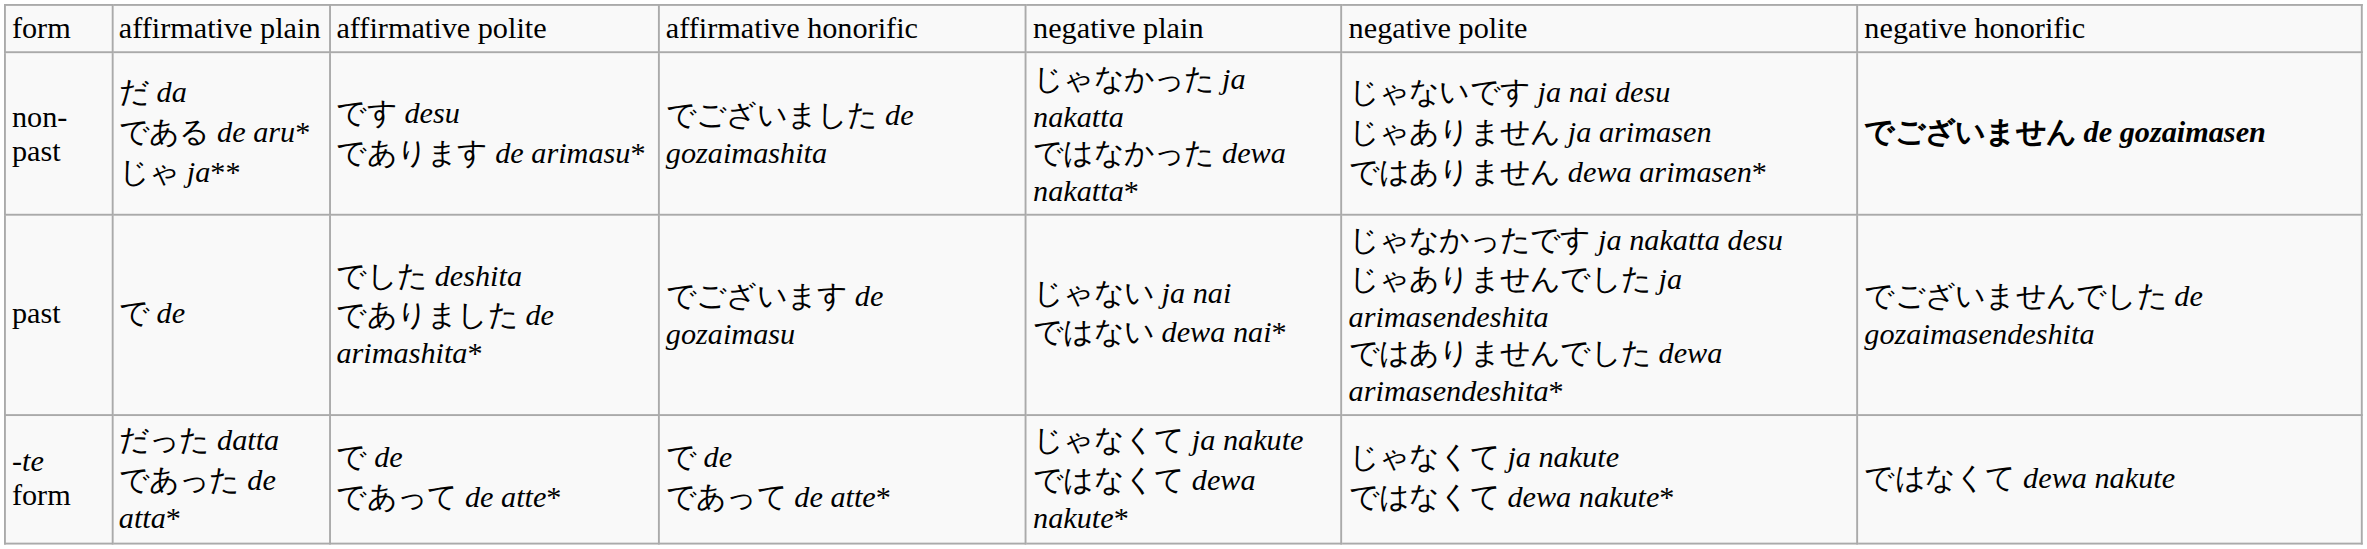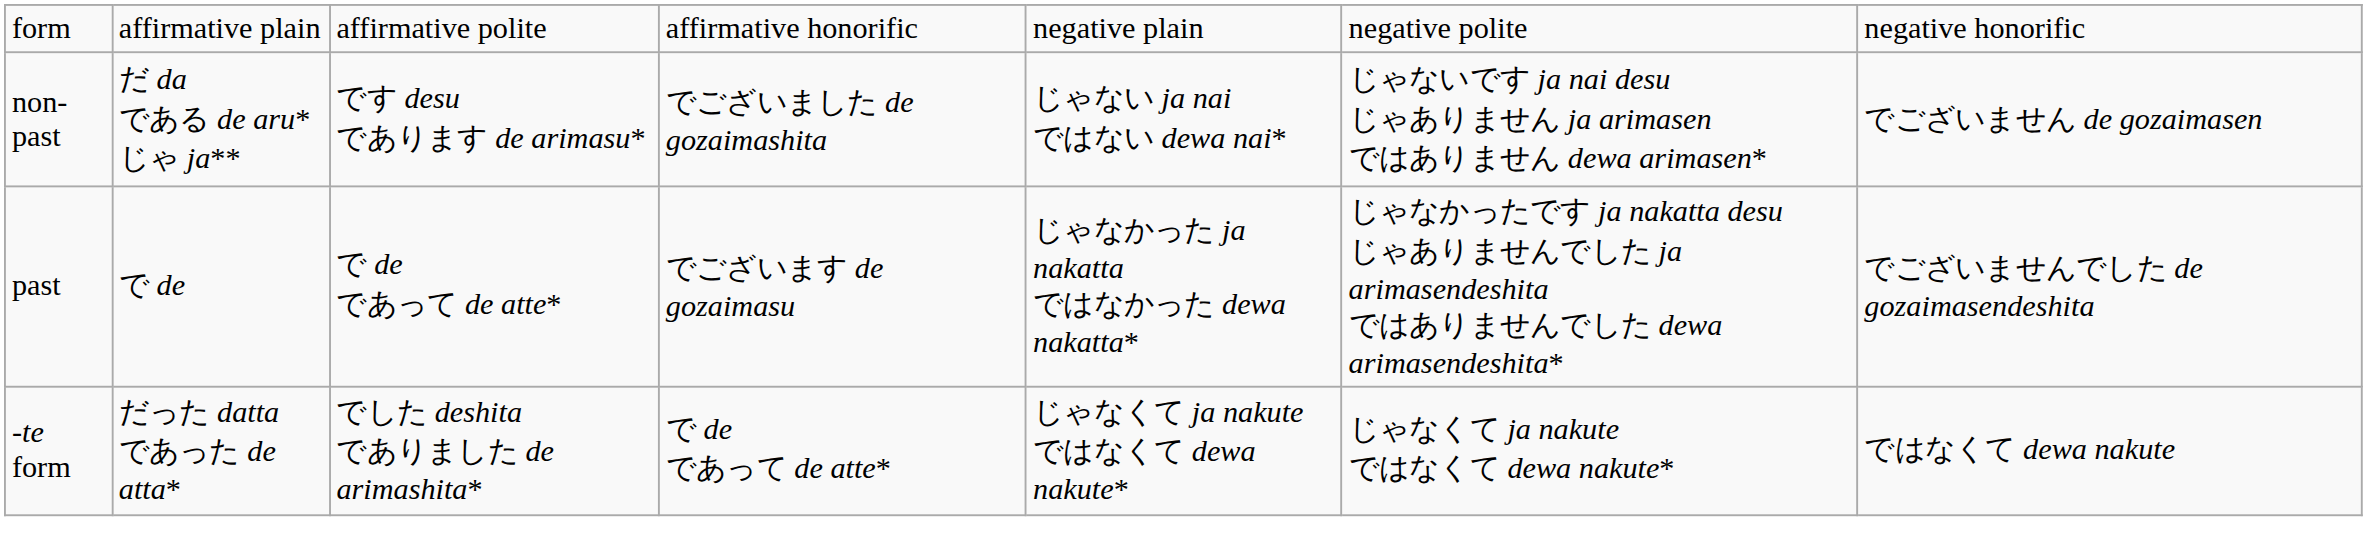non-past | column 5: じゃなかった ja nakatta ではなかった dewa nakatta* -> じゃない ja nai ではない dewa nai*
non-past | column 7: bold -> normal
past | column 3: でした deshita でありました de arimashita* -> で de であって de atte*
past | column 5: じゃない ja nai ではない dewa nai* -> じゃなかった ja nakatta ではなかった dewa nakatta*
-te form | column 3: で de であって de atte* -> でした deshita でありました de arimashita*
